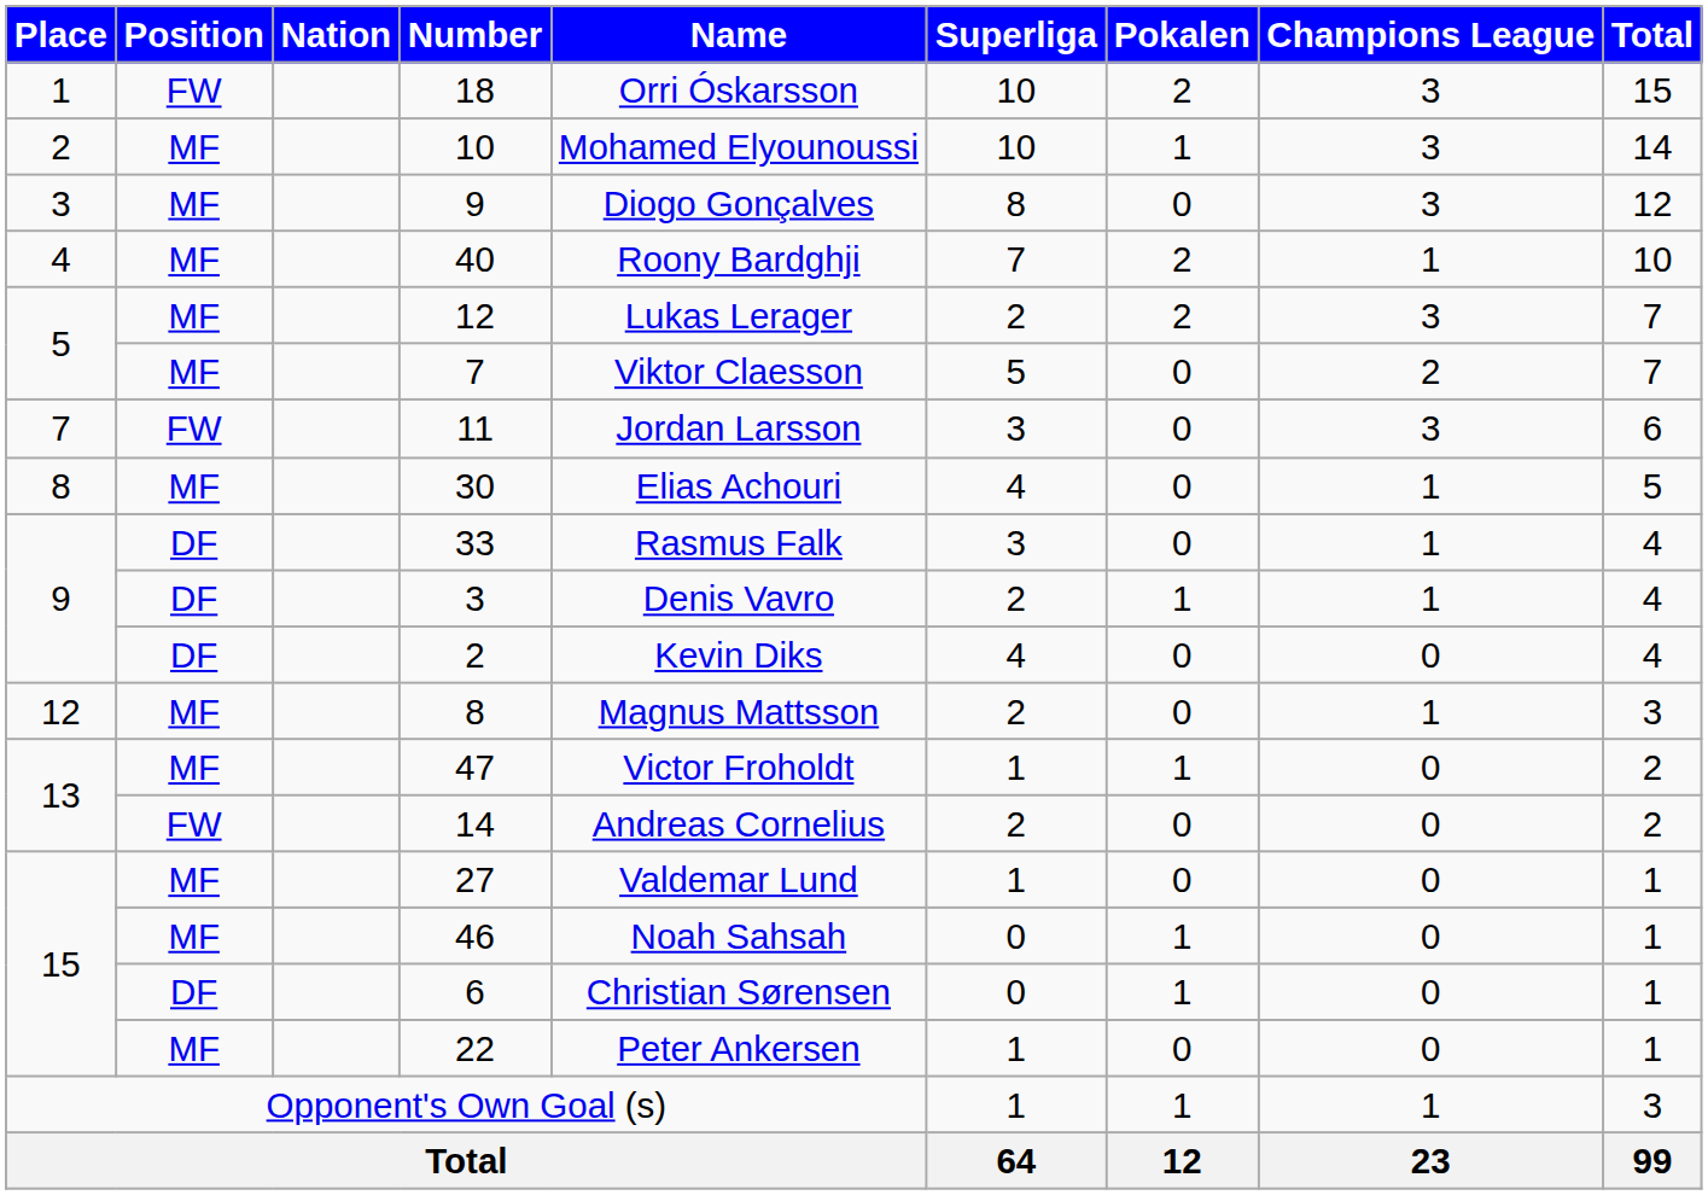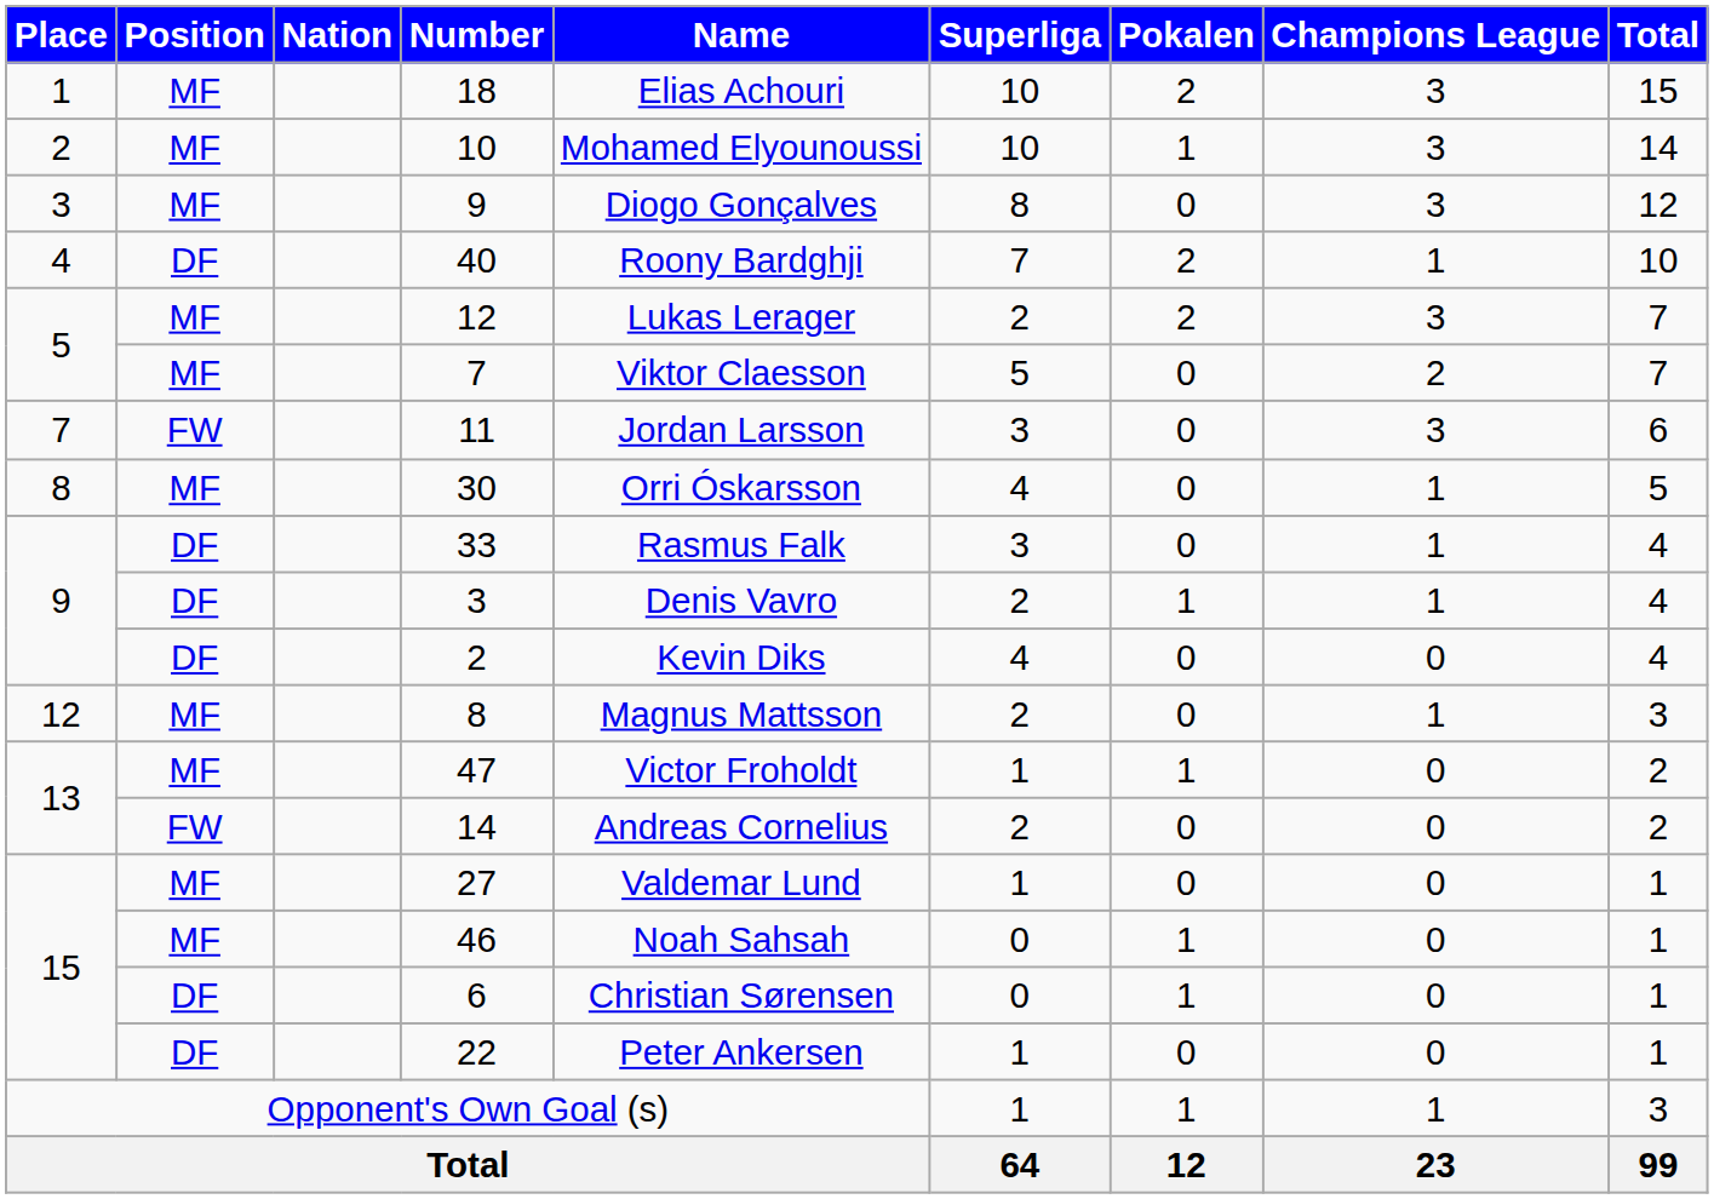18 | Position: FW -> MF
18 | Name: Orri Óskarsson -> Elias Achouri
40 | Position: MF -> DF
30 | Name: Elias Achouri -> Orri Óskarsson
22 | Position: MF -> DF
